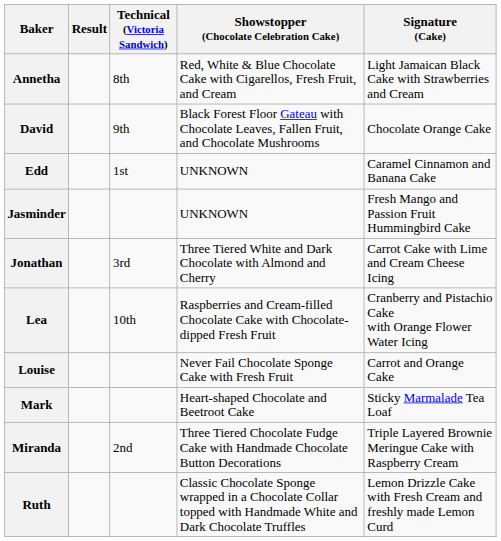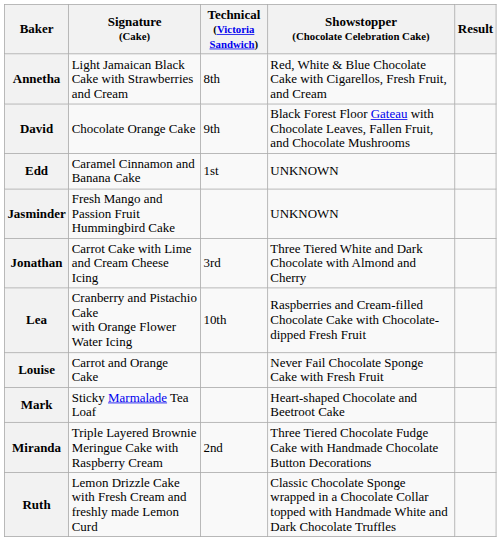columns swapped: Signature (Cake) <-> Result
